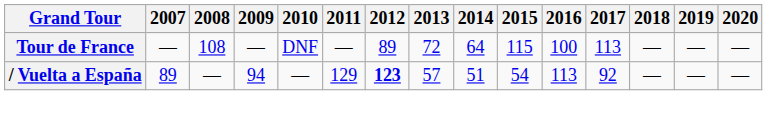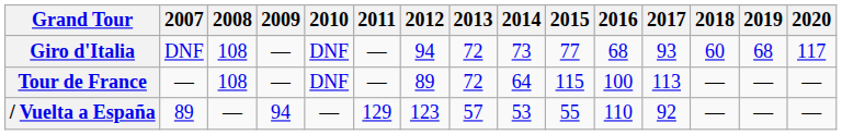+ row: Giro d'Italia | DNF | 108 | — | DNF | — | 94 | 72 | 73 | 77 | 68 | 93 | 60 | 68 | 117
/ Vuelta a España | 2012: bold -> normal
/ Vuelta a España | 2014: 51 -> 53
/ Vuelta a España | 2015: 54 -> 55
/ Vuelta a España | 2016: 113 -> 110
